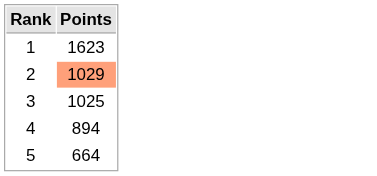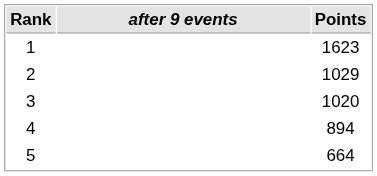+ column: after 9 events
2 | Points: lightsalmon background -> no background
3 | Points: 1025 -> 1020
